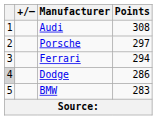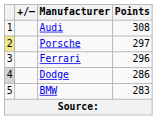Porsche | column 1: no background -> khaki background
Ferrari | Points: 294 -> 296
